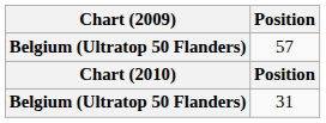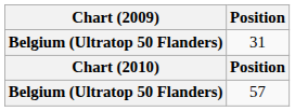rows swapped: 31 <-> 57
